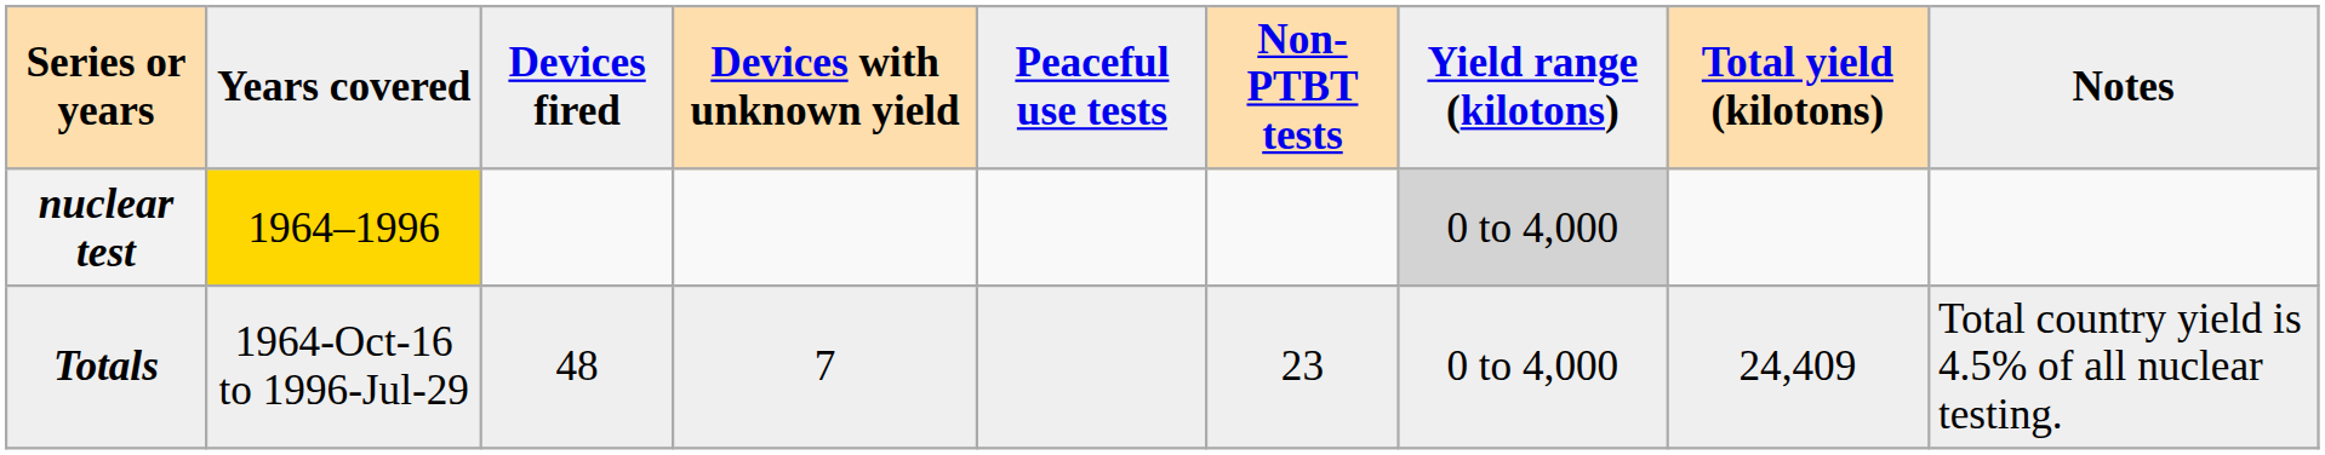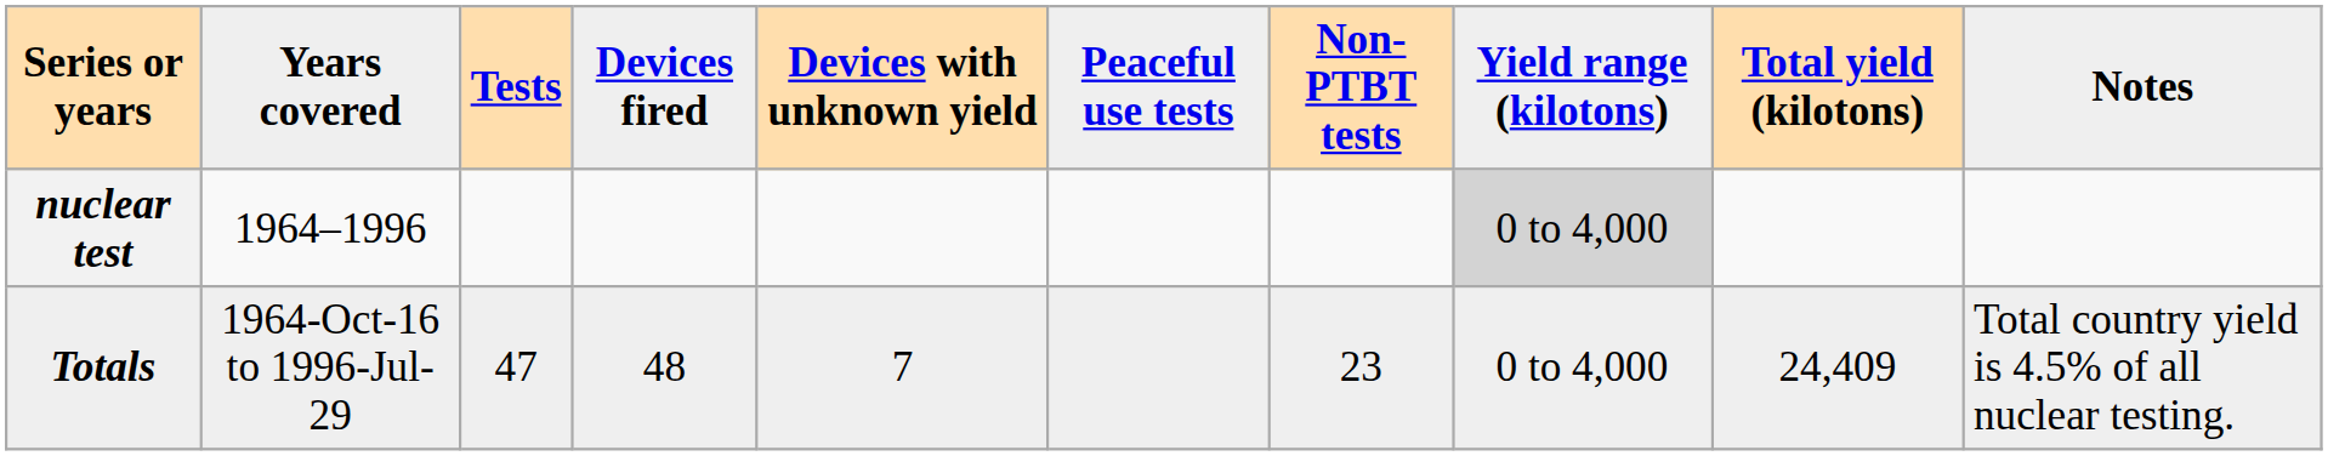+ column: Tests | 47
nuclear test | Years covered: gold background -> no background
